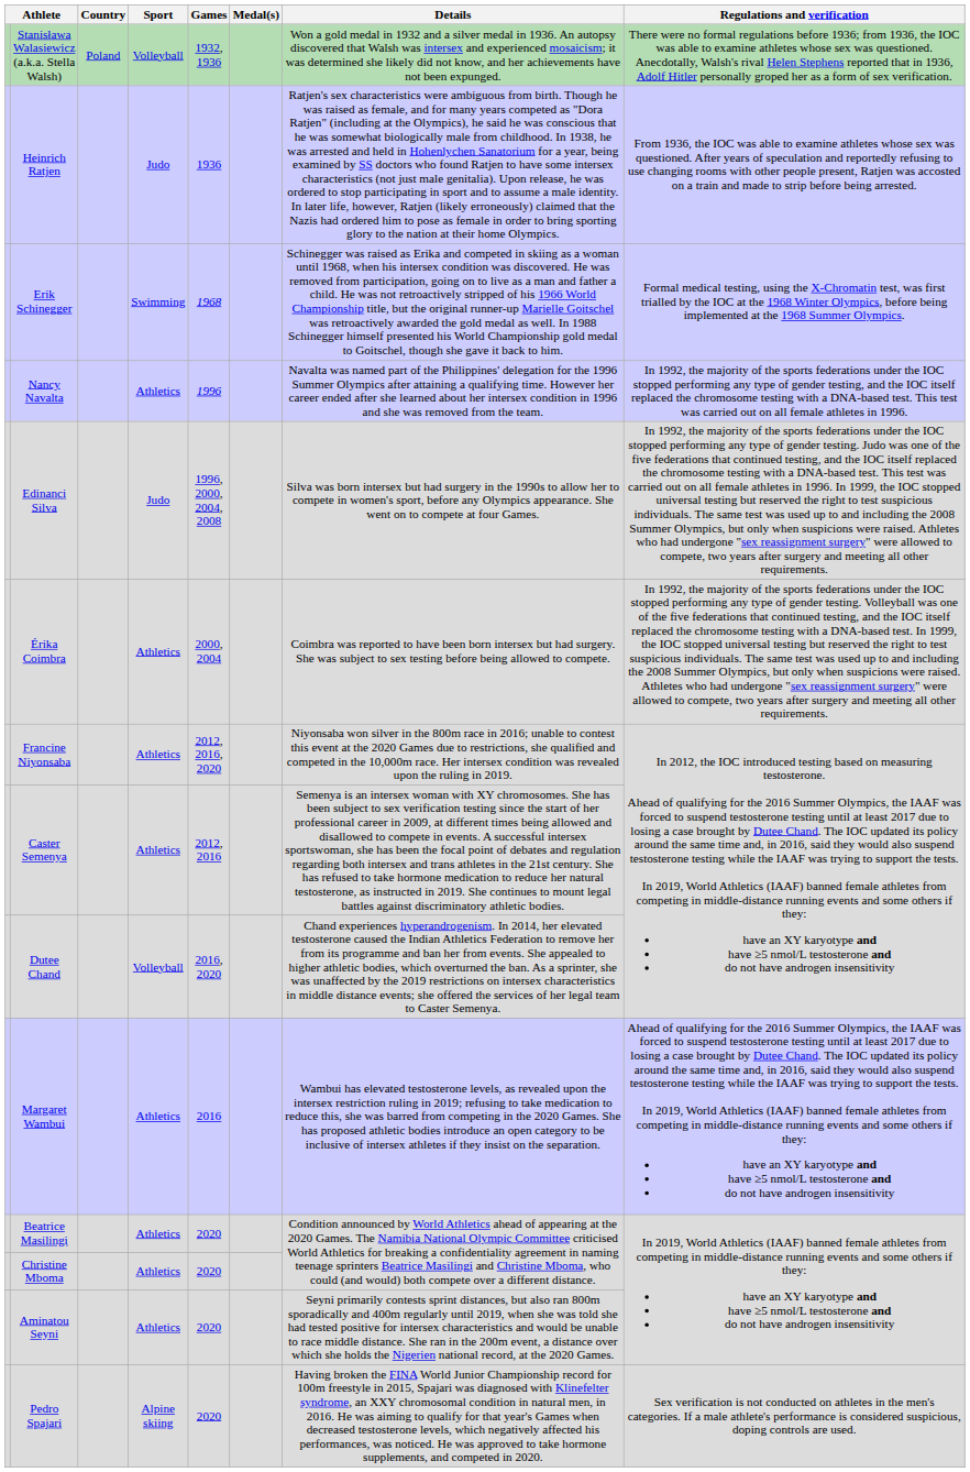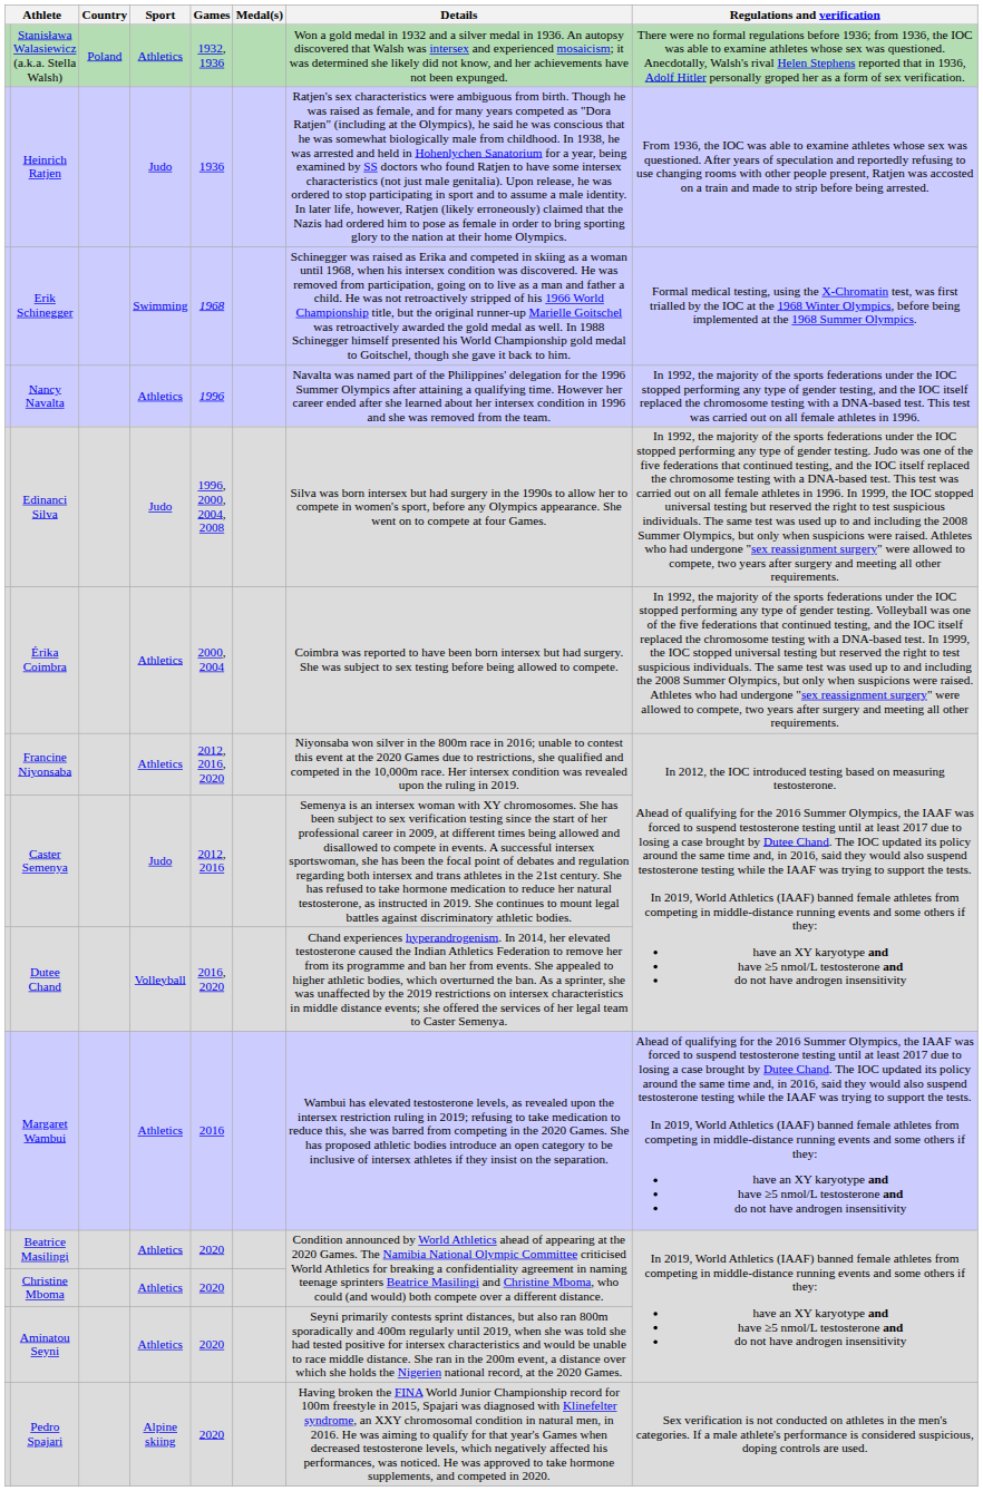Stanisława Walasiewicz (a.k.a. Stella Walsh) | Sport: Volleyball -> Athletics
Caster Semenya | Sport: Athletics -> Judo
